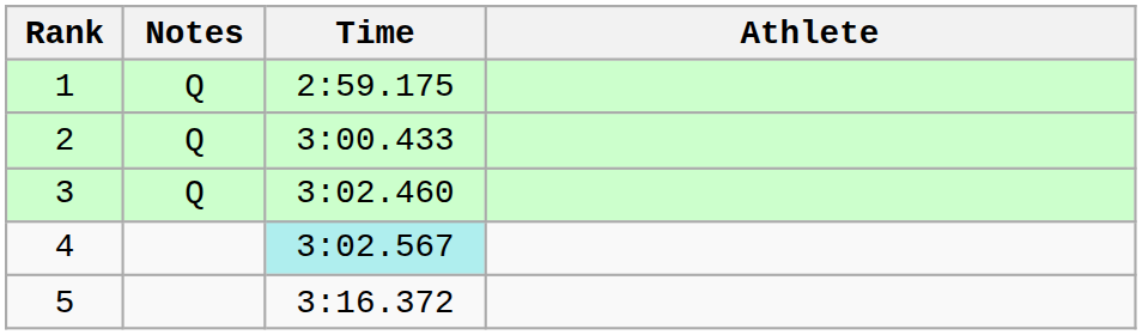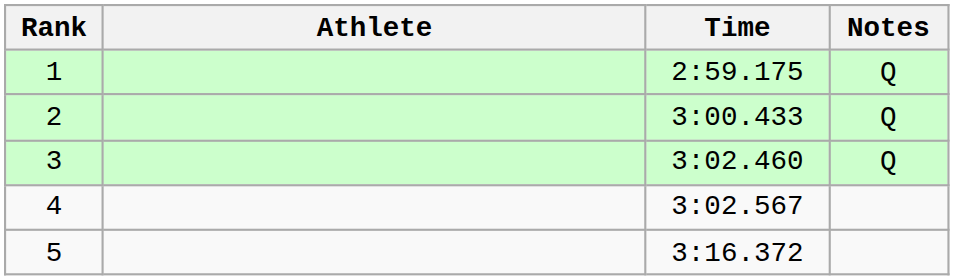columns swapped: Athlete <-> Notes
4 | Time: paleturquoise background -> no background
